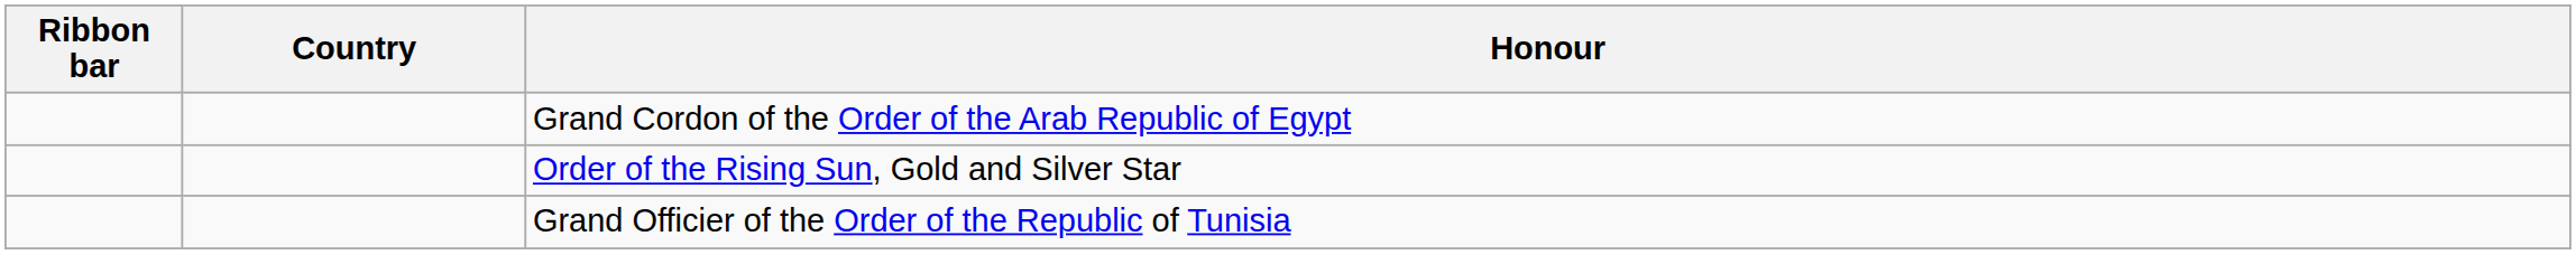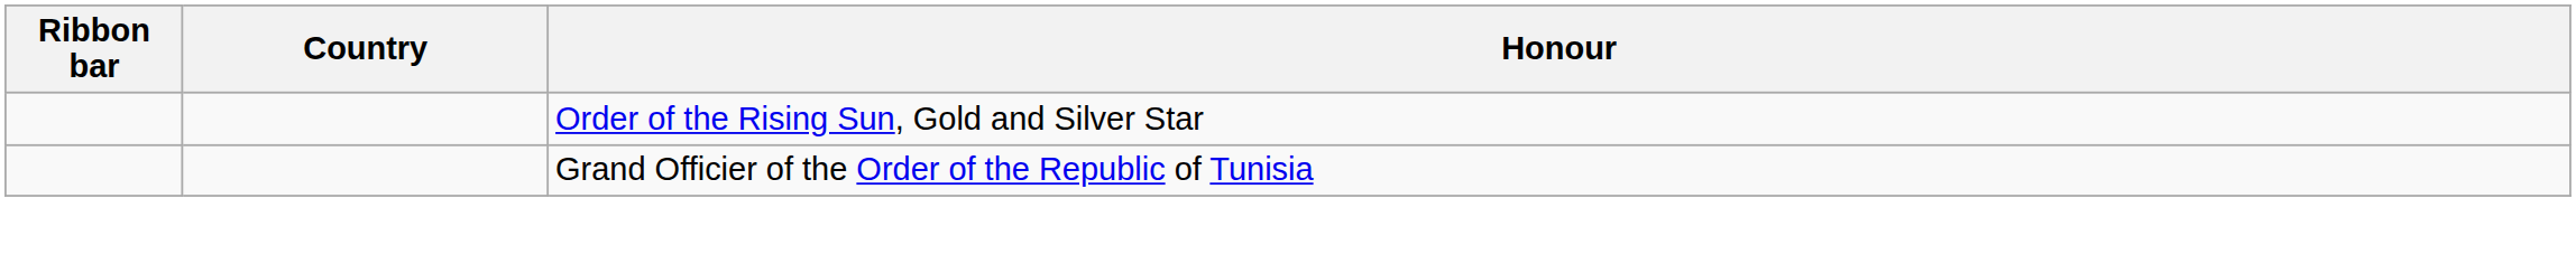- row: Grand Cordon of the Order of the Arab Republic of Egypt
